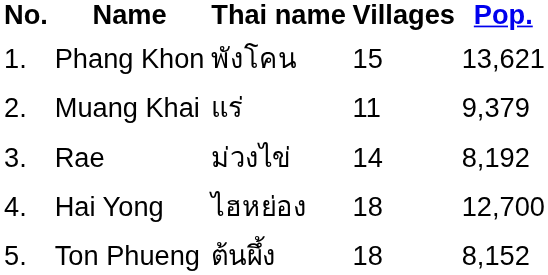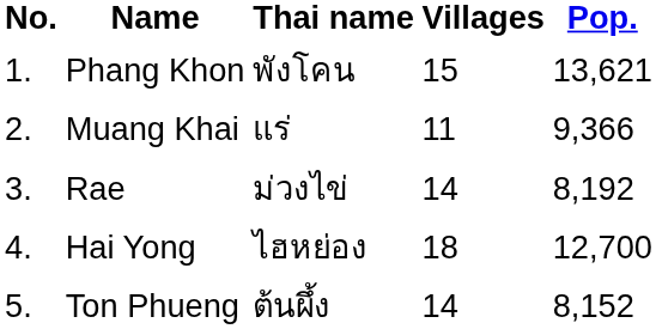Muang Khai | Pop.: 9,379 -> 9,366
Ton Phueng | Villages: 18 -> 14
